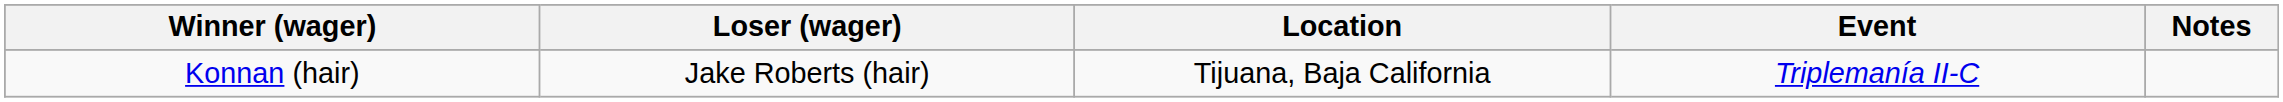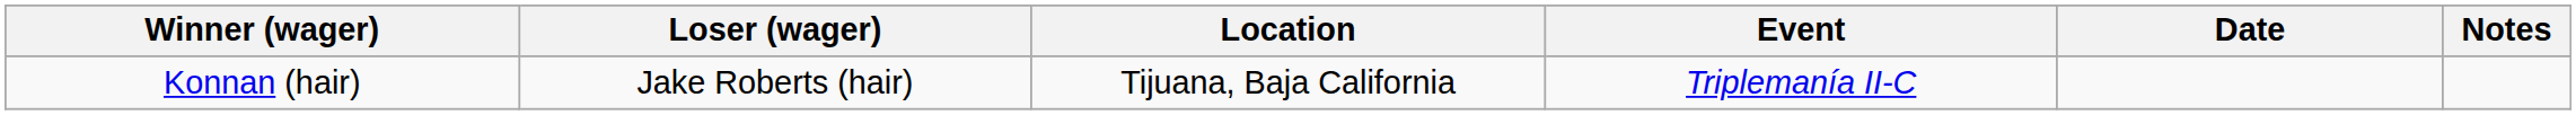+ column: Date
